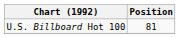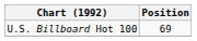U.S. Billboard Hot 100 | Position: 81 -> 69
